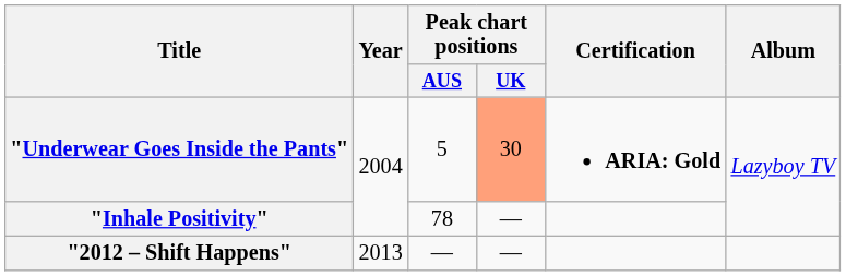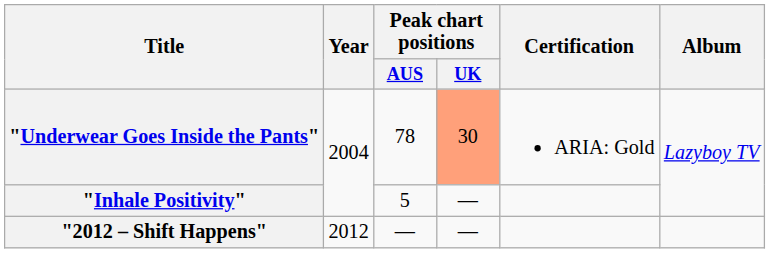"Underwear Goes Inside the Pants" | Peak chart positions / AUS: 5 -> 78
"Underwear Goes Inside the Pants" | Certification: bold -> normal
"Inhale Positivity" | Peak chart positions / AUS: 78 -> 5
"2012 – Shift Happens" | Year: 2013 -> 2012
